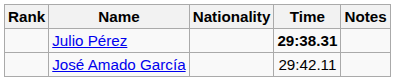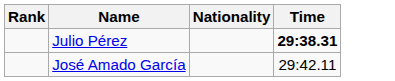- column: Notes
